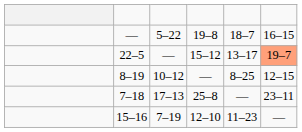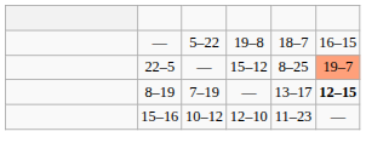22–5 | column 5: 13–17 -> 8–25
8–19 | column 3: 10–12 -> 7–19
8–19 | column 5: 8–25 -> 13–17
8–19 | column 6: normal -> bold
- row: 7–18 | 17–13 | 25–8 | — | 23–11
15–16 | column 3: 7–19 -> 10–12
